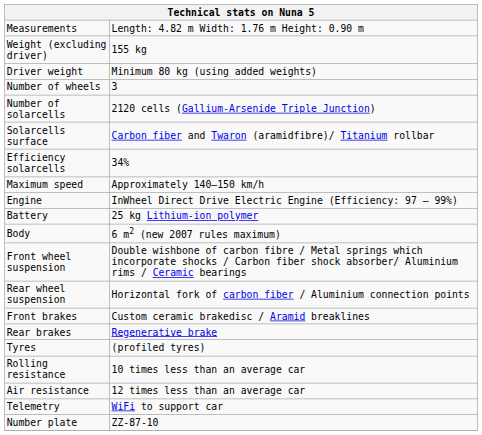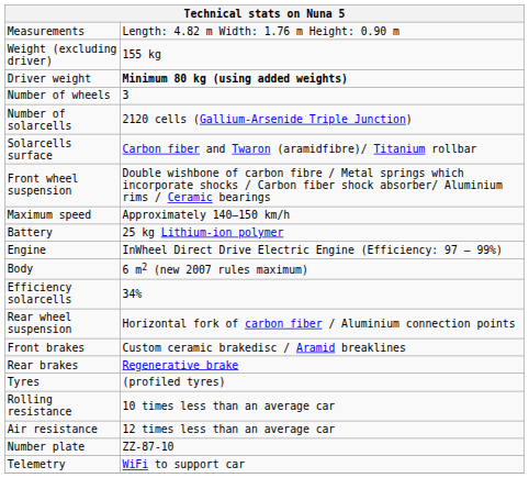Driver weight | column 2: normal -> bold
rows swapped: Efficiency solarcells <-> Front wheel suspension
rows swapped: Engine <-> Battery
rows swapped: Telemetry <-> Number plate
